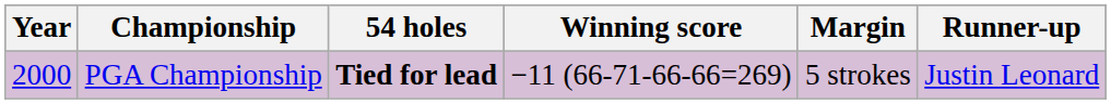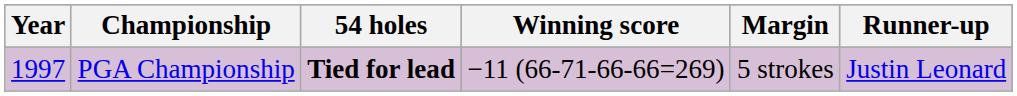PGA Championship | Year: 2000 -> 1997
